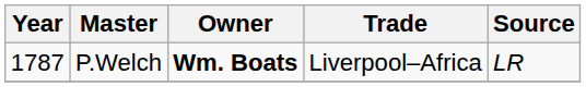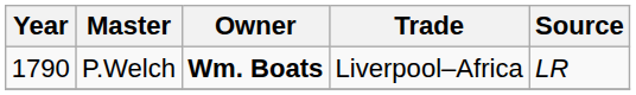P.Welch | Year: 1787 -> 1790
